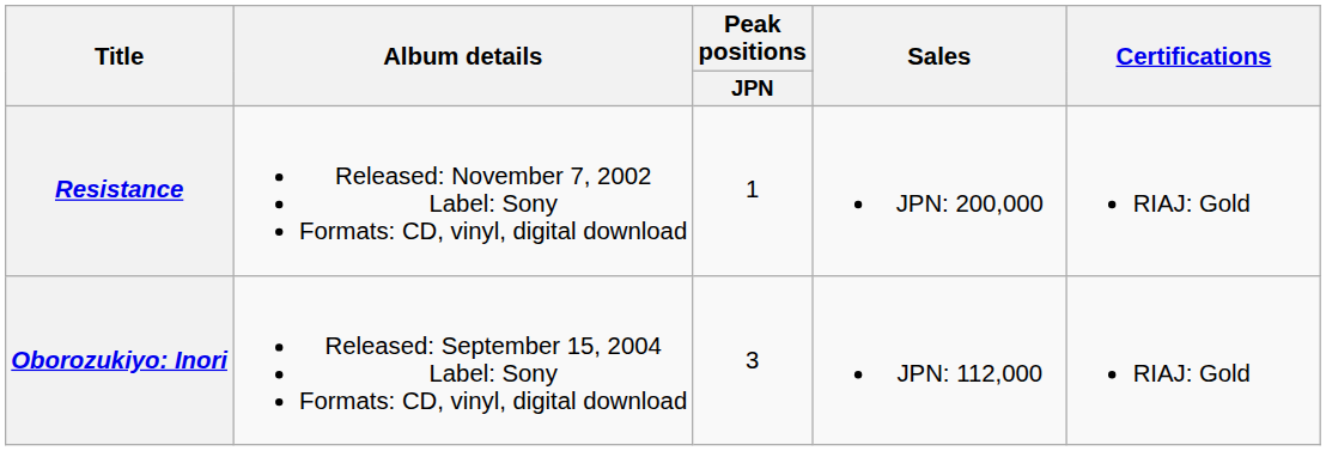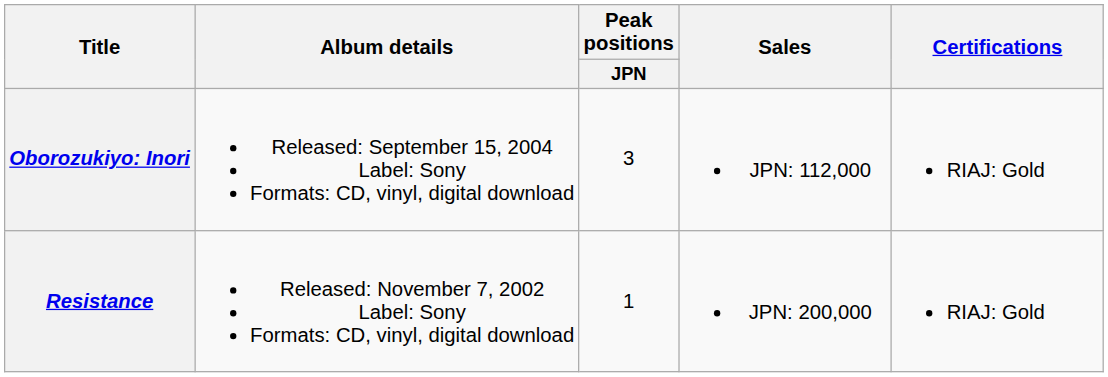rows swapped: Resistance <-> Oborozukiyo: Inori
